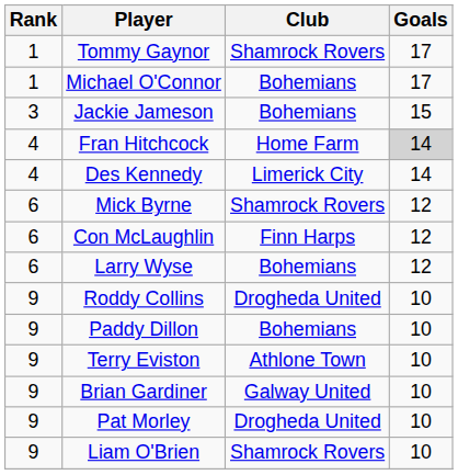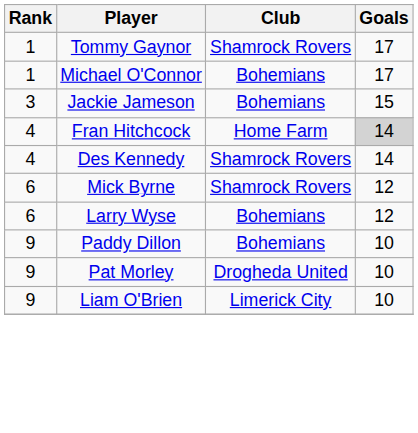Des Kennedy | Club: Limerick City -> Shamrock Rovers
- row: 6 | Con McLaughlin | Finn Harps | 12
- row: 9 | Roddy Collins | Drogheda United | 10
- row: 9 | Terry Eviston | Athlone Town | 10
- row: 9 | Brian Gardiner | Galway United | 10
Liam O'Brien | Club: Shamrock Rovers -> Limerick City
